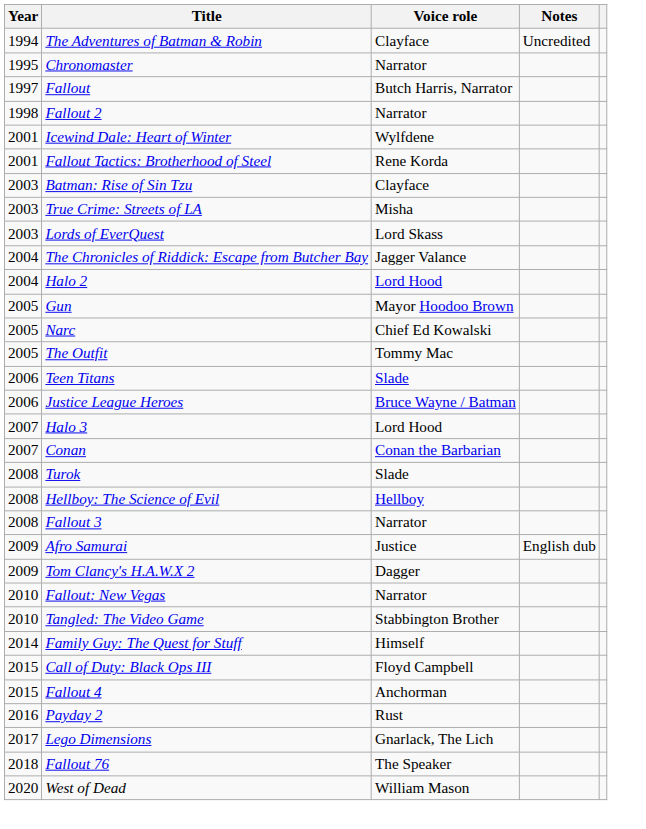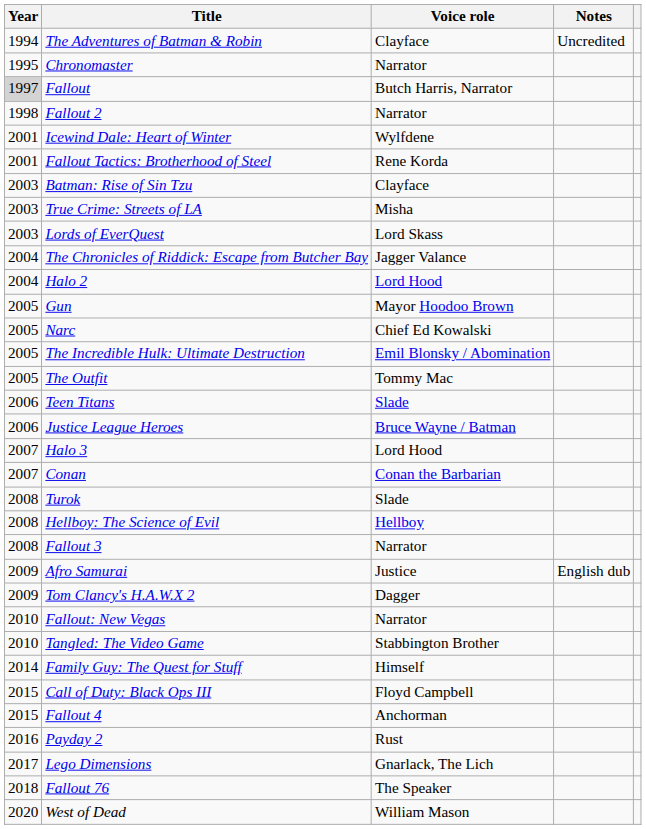Fallout | Year: no background -> lightgrey background
+ row: 2005 | The Incredible Hulk: Ultimate Destruction | Emil Blonsky / Abomination
